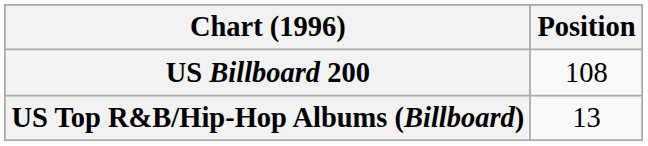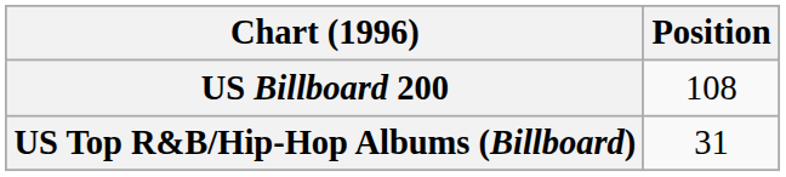US Top R&B/Hip-Hop Albums (Billboard) | Position: 13 -> 31
